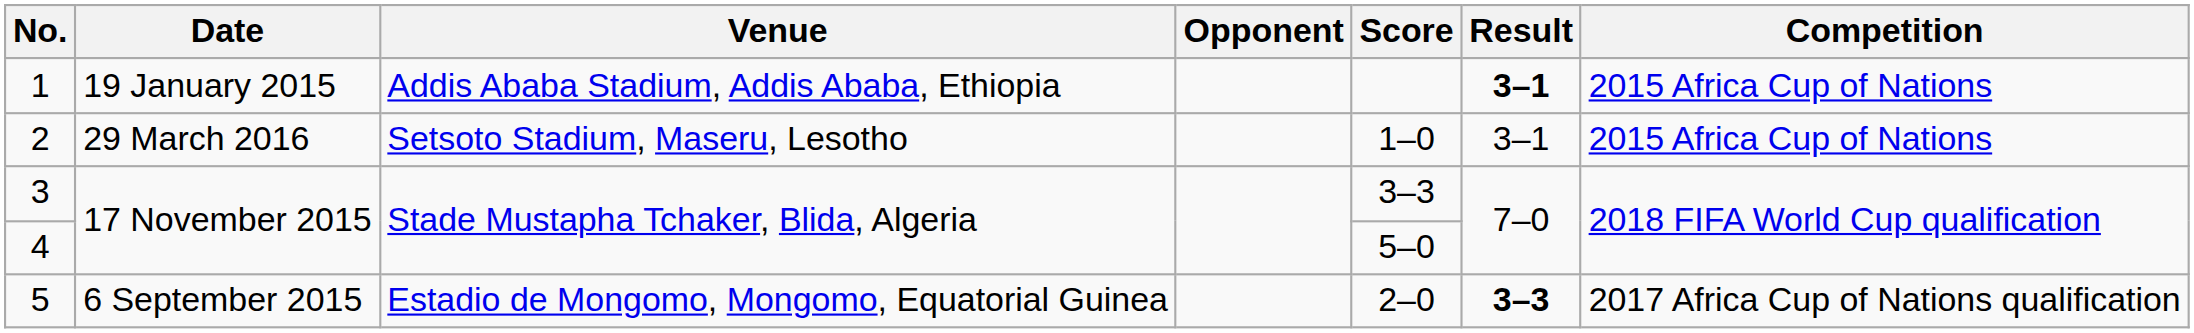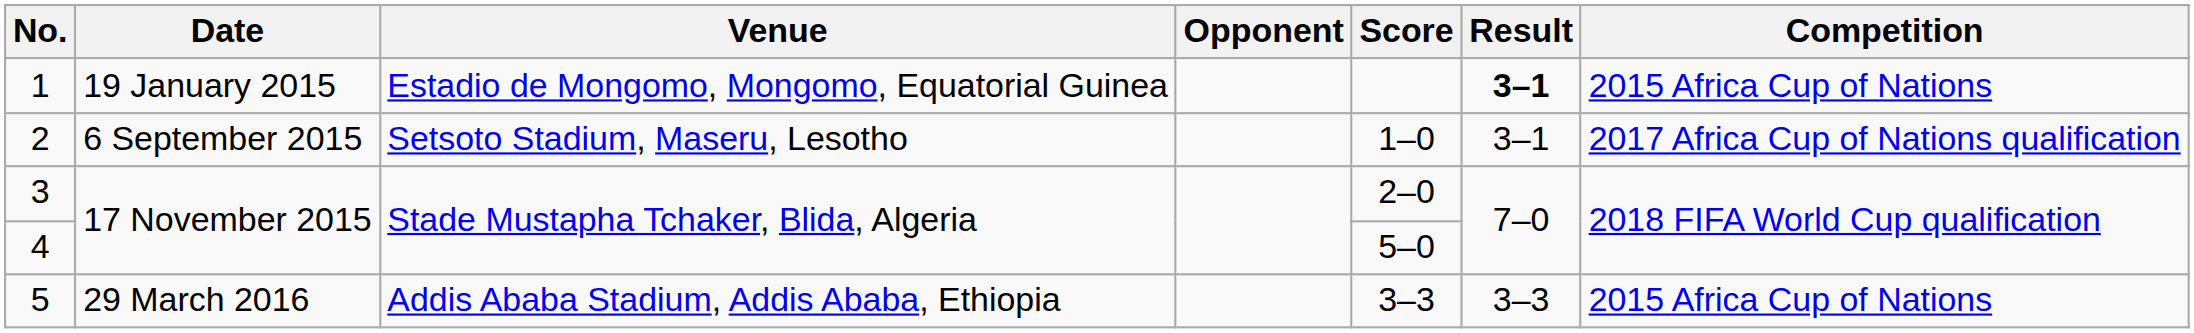1 | Venue: Addis Ababa Stadium, Addis Ababa, Ethiopia -> Estadio de Mongomo, Mongomo, Equatorial Guinea
2 | Date: 29 March 2016 -> 6 September 2015
2 | Competition: 2015 Africa Cup of Nations -> 2017 Africa Cup of Nations qualification
3 | Score: 3–3 -> 2–0
5 | Date: 6 September 2015 -> 29 March 2016
5 | Venue: Estadio de Mongomo, Mongomo, Equatorial Guinea -> Addis Ababa Stadium, Addis Ababa, Ethiopia
5 | Score: 2–0 -> 3–3
5 | Result: bold -> normal
5 | Competition: 2017 Africa Cup of Nations qualification -> 2015 Africa Cup of Nations
